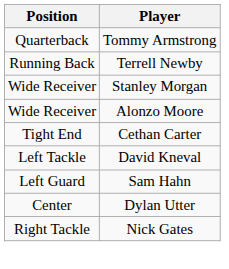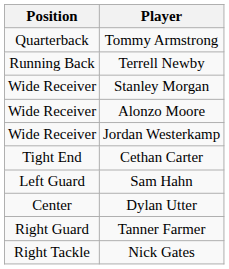+ row: Wide Receiver | Jordan Westerkamp
- row: Left Tackle | David Kneval
+ row: Right Guard | Tanner Farmer
